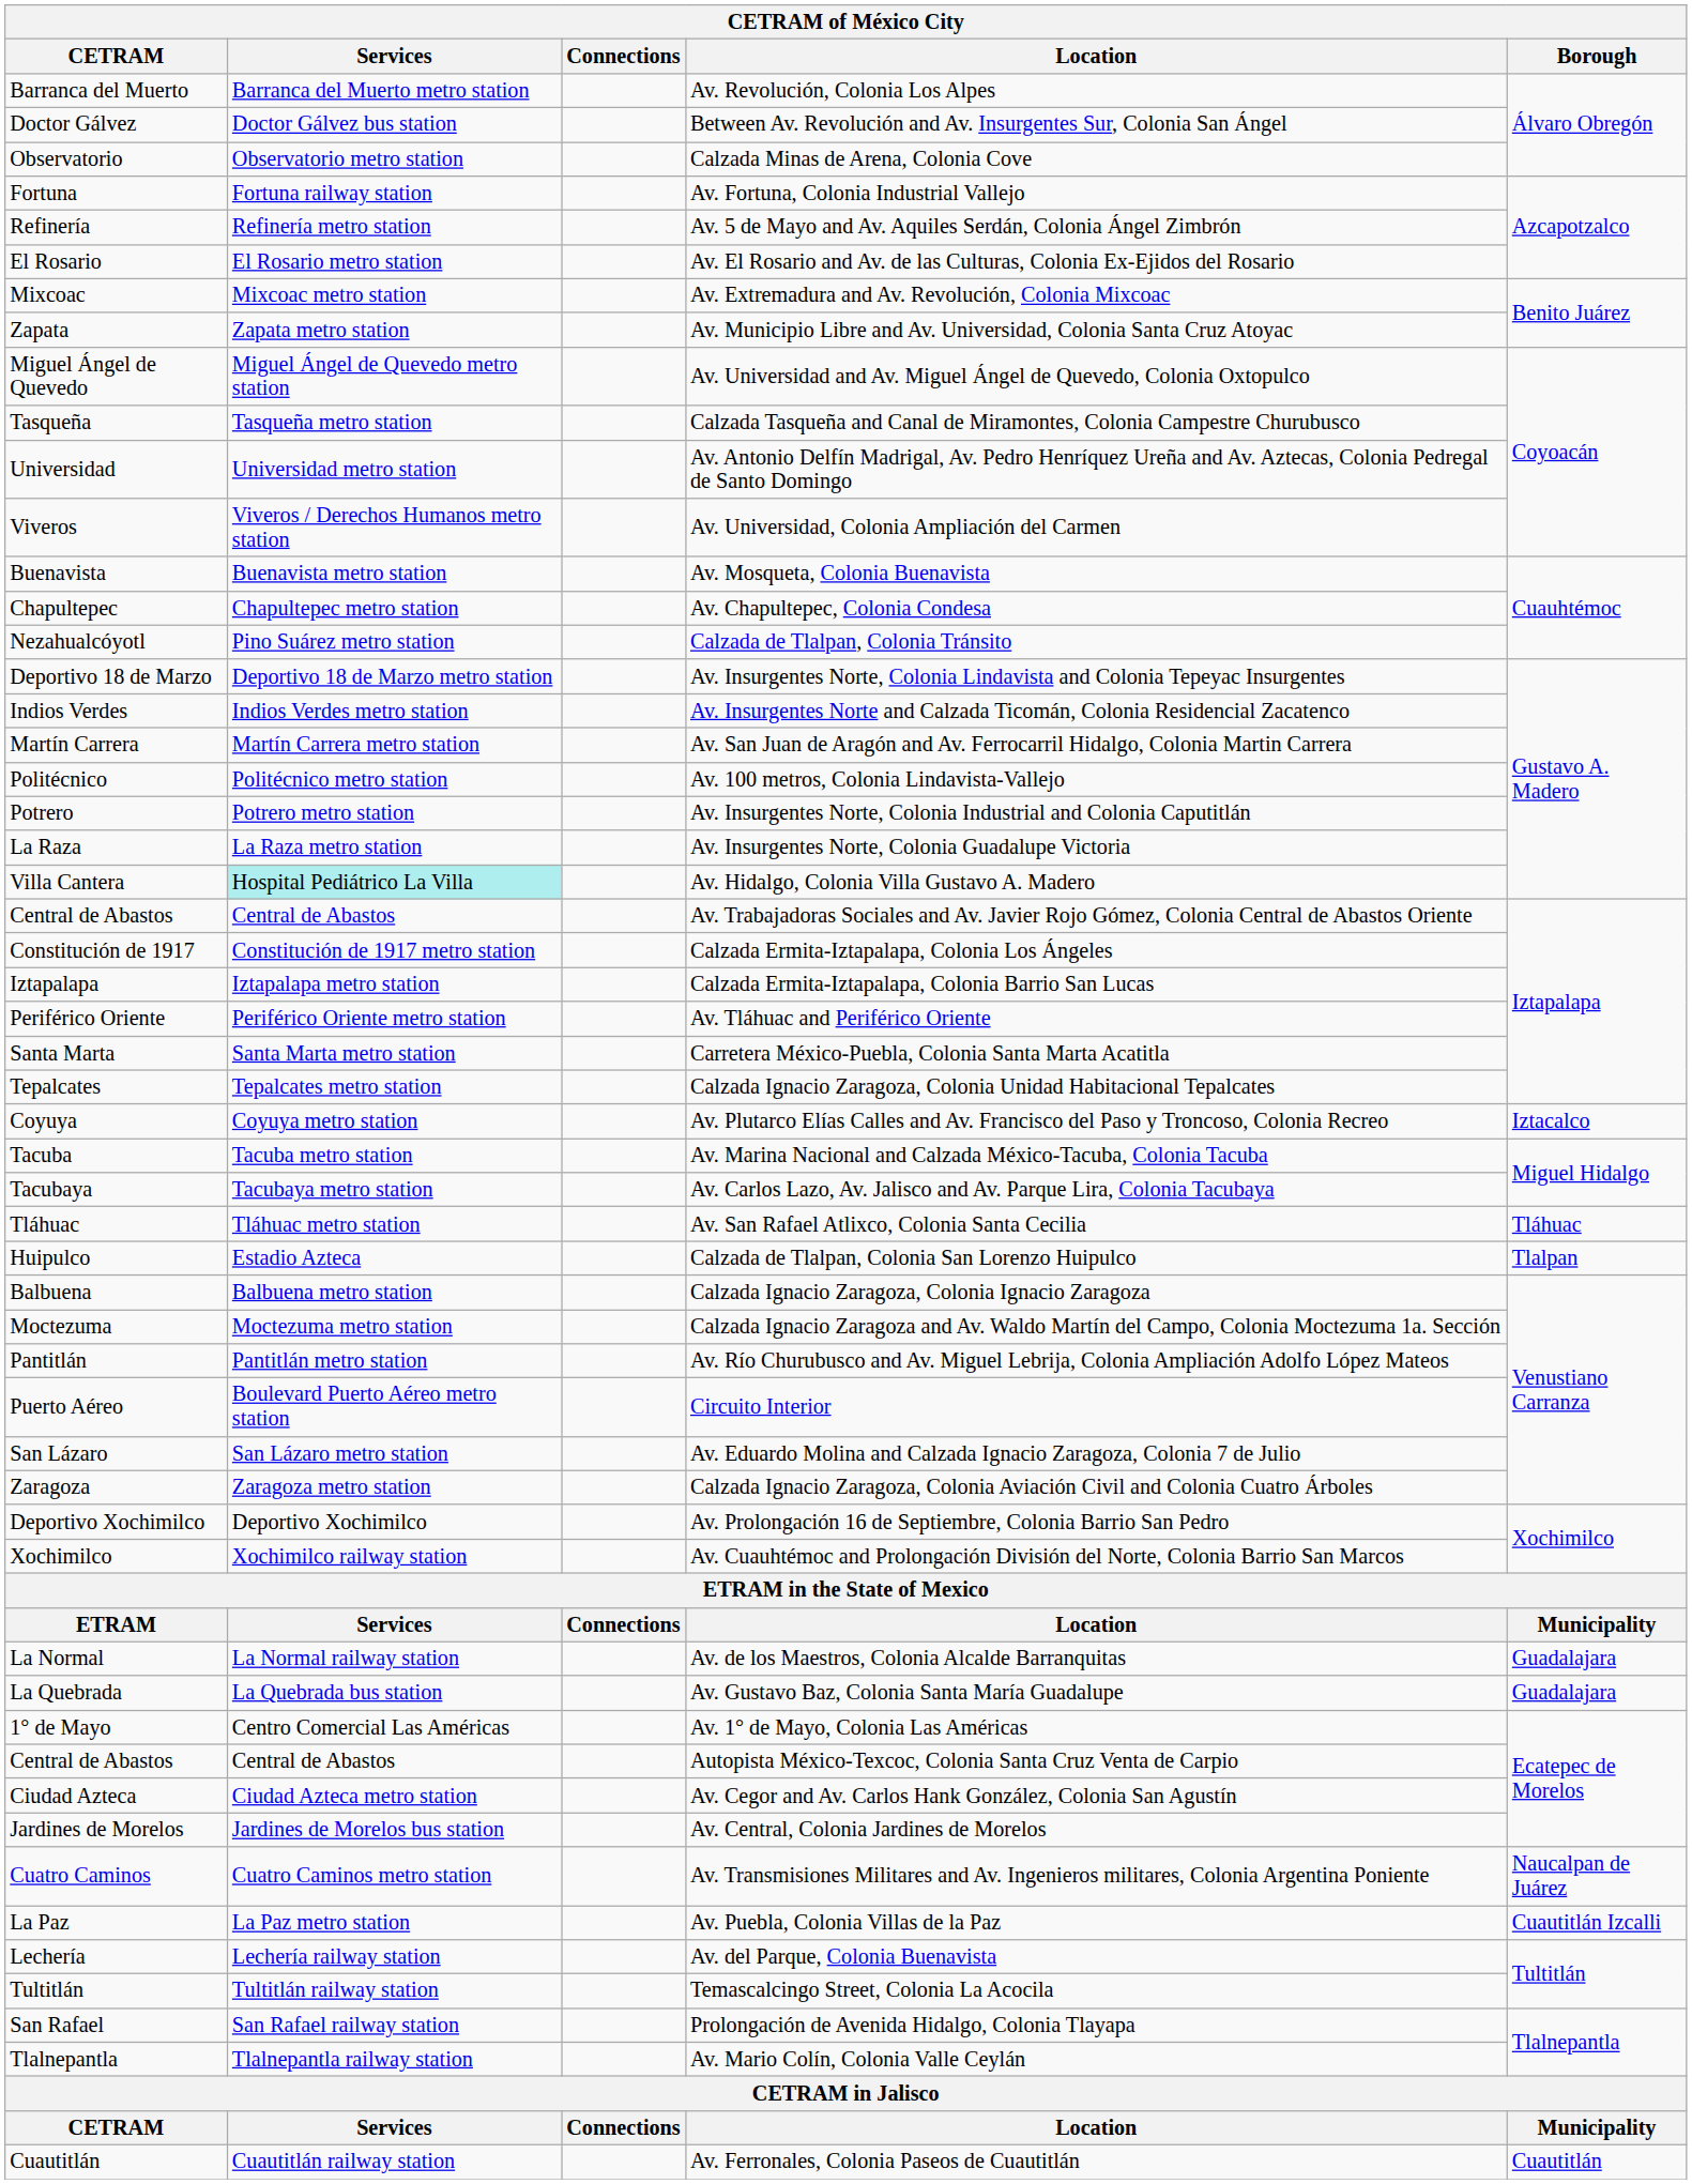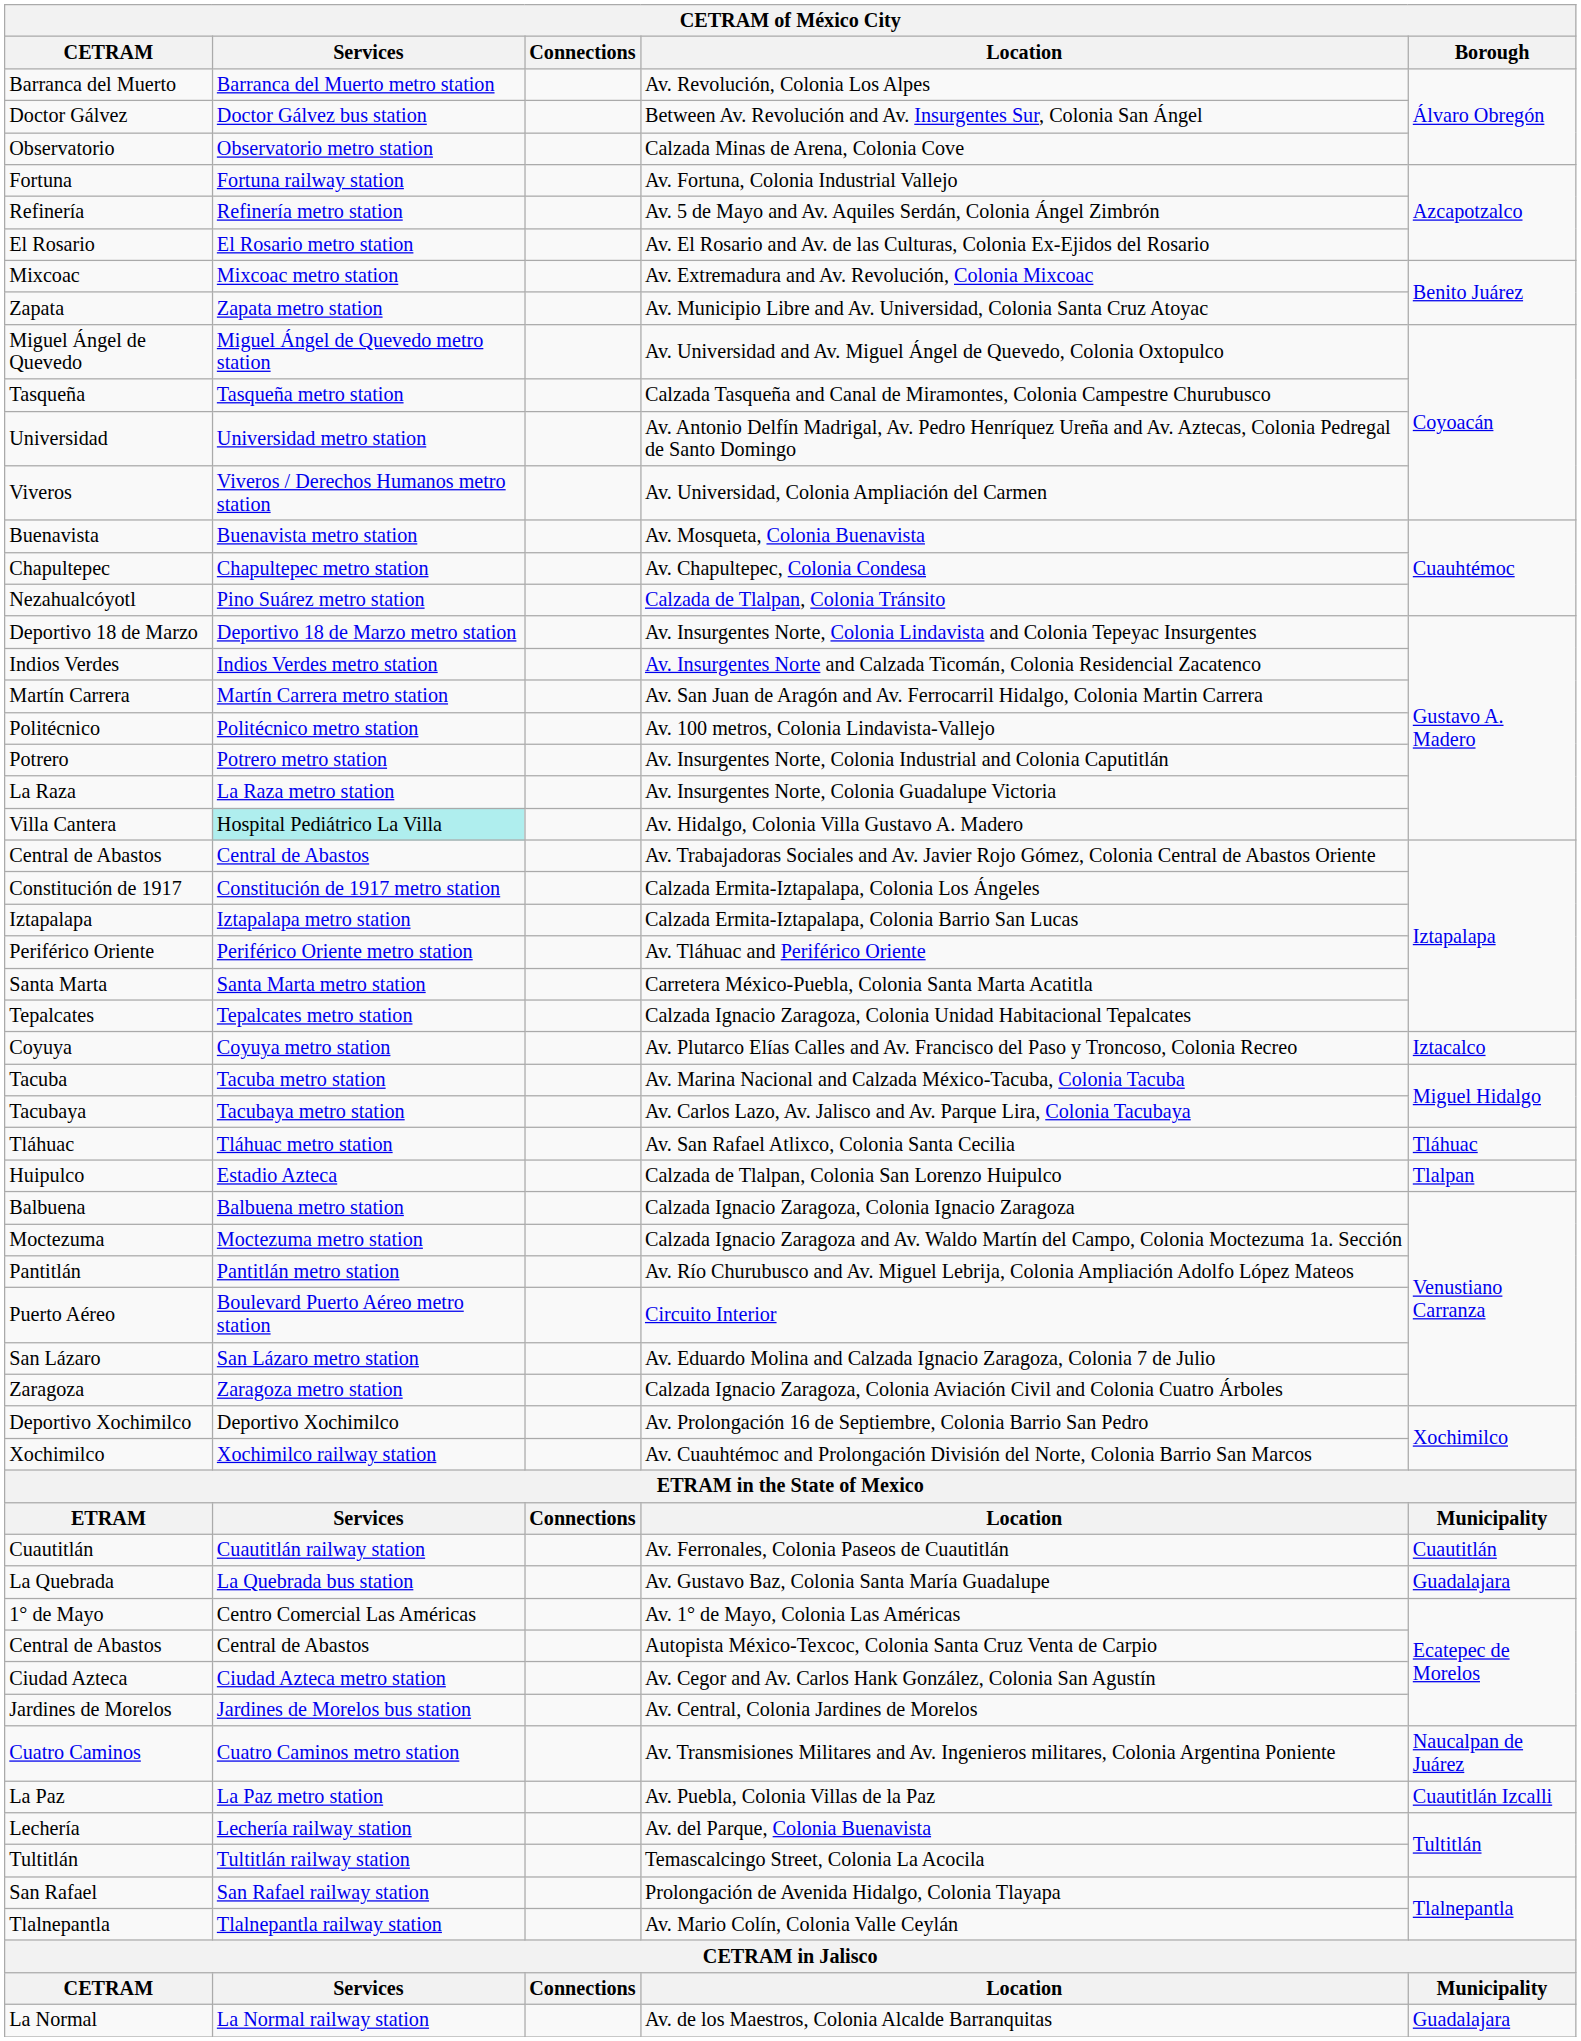rows swapped: Av. Ferronales, Colonia Paseos de Cuautitlán <-> Av. de los Maestros, Colonia Alcalde Barranquitas
